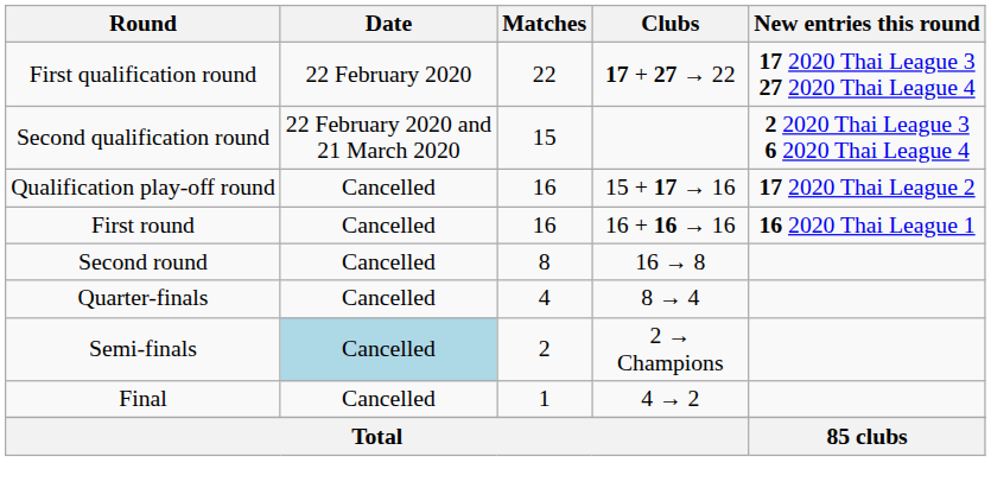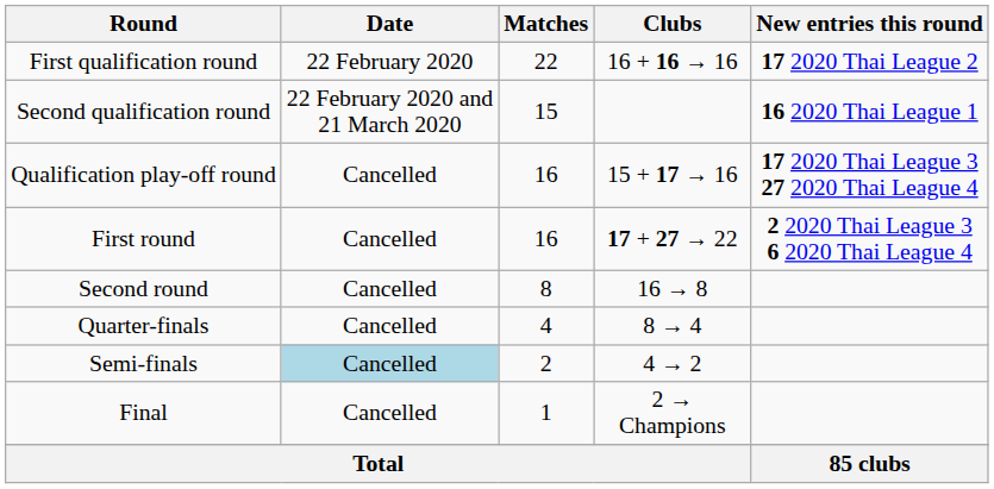First qualification round | Clubs: 17 + 27 → 22 -> 16 + 16 → 16
First qualification round | New entries this round: 17 2020 Thai League 3 27 2020 Thai League 4 -> 17 2020 Thai League 2
Second qualification round | New entries this round: 2 2020 Thai League 3 6 2020 Thai League 4 -> 16 2020 Thai League 1
Qualification play-off round | New entries this round: 17 2020 Thai League 2 -> 17 2020 Thai League 3 27 2020 Thai League 4
First round | Clubs: 16 + 16 → 16 -> 17 + 27 → 22
First round | New entries this round: 16 2020 Thai League 1 -> 2 2020 Thai League 3 6 2020 Thai League 4
Semi-finals | Clubs: 2 → Champions -> 4 → 2
Final | Clubs: 4 → 2 -> 2 → Champions
